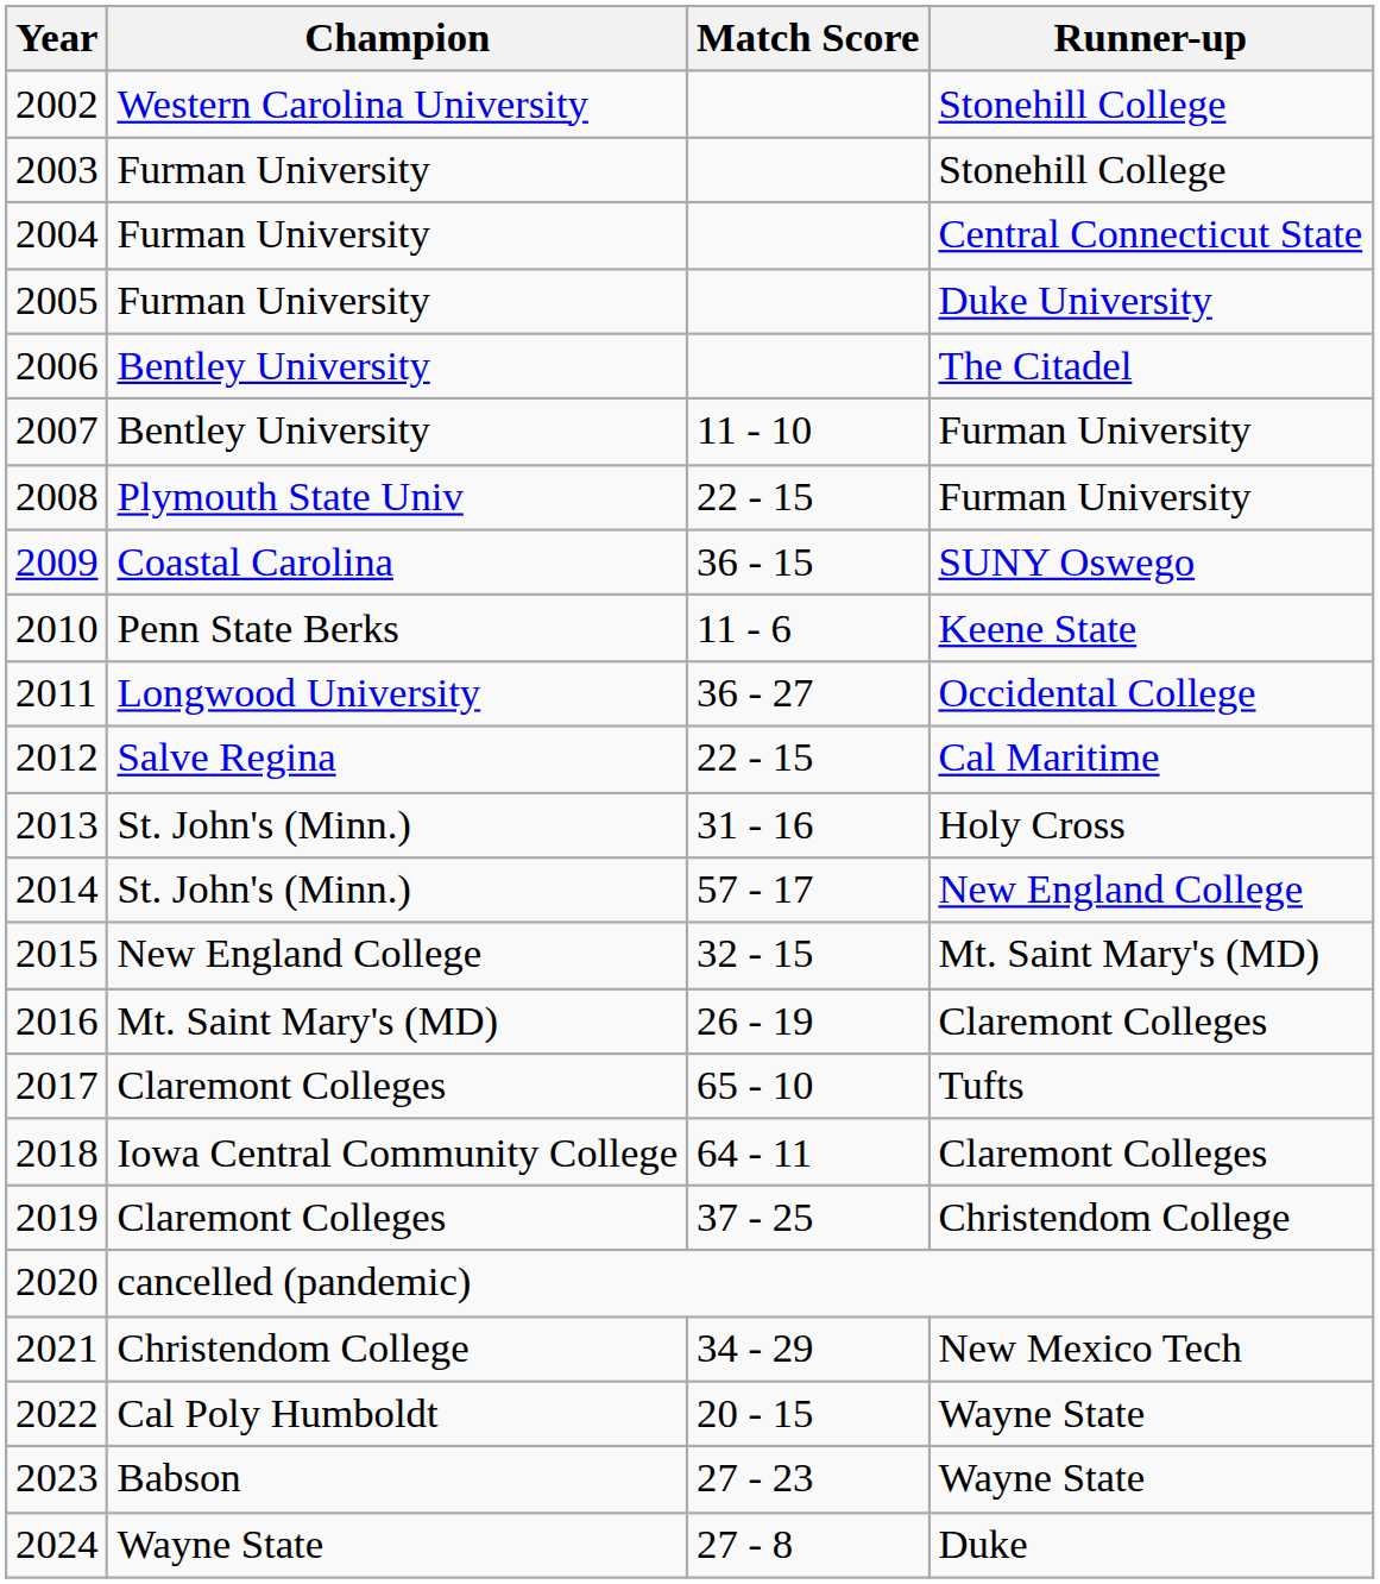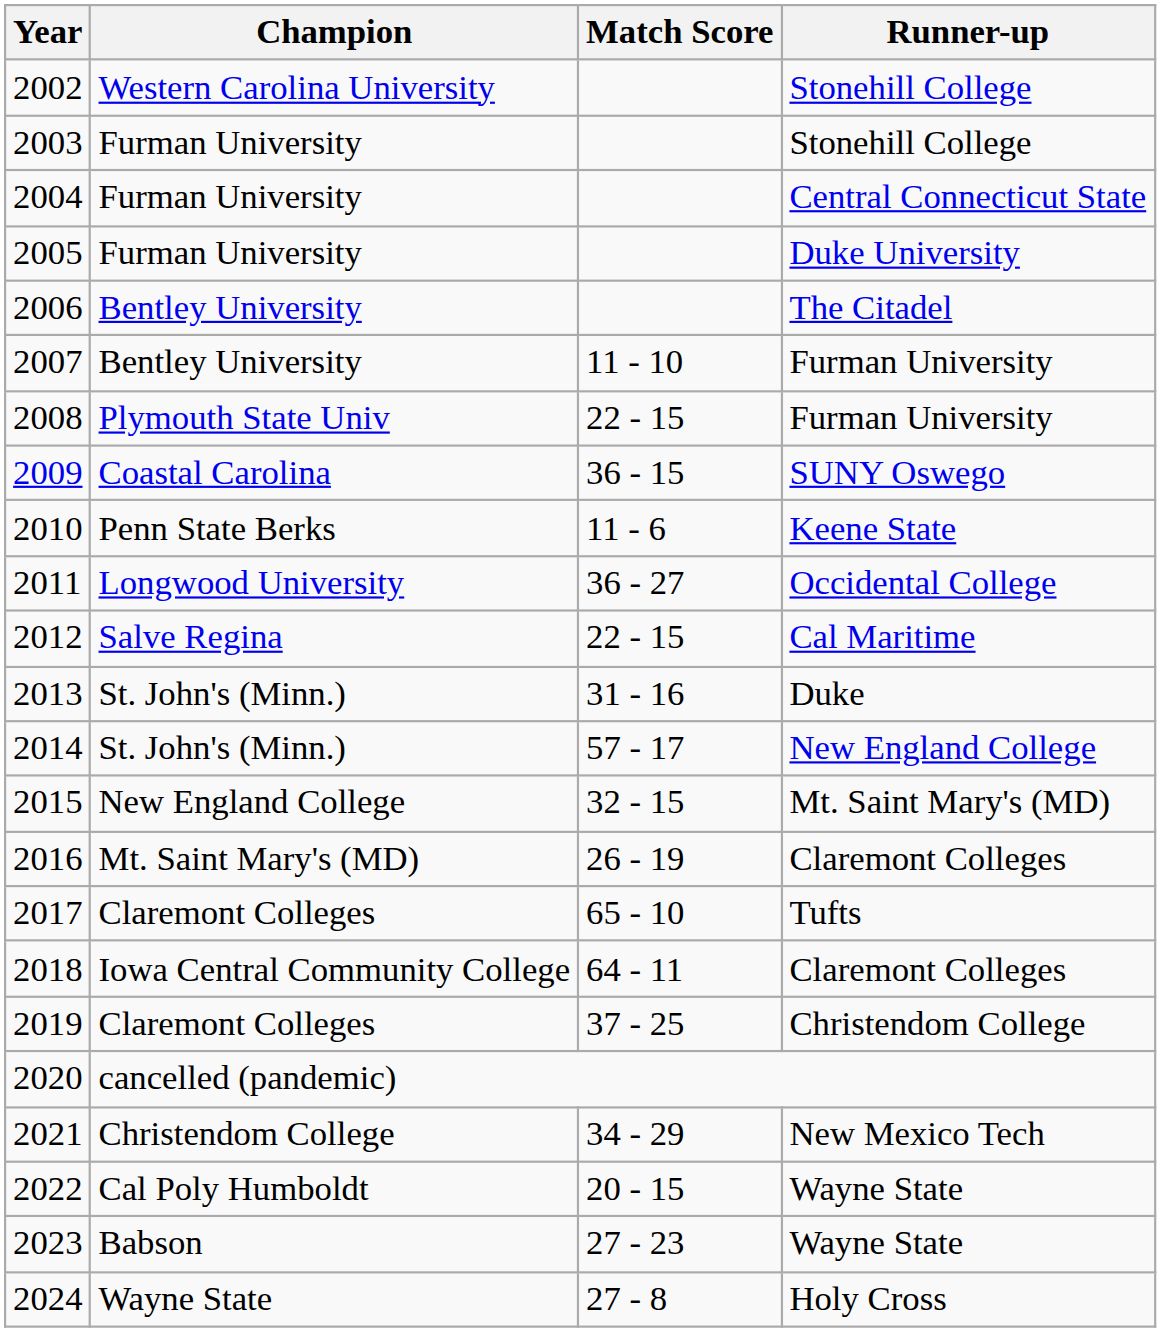2013 | Runner-up: Holy Cross -> Duke
2024 | Runner-up: Duke -> Holy Cross
